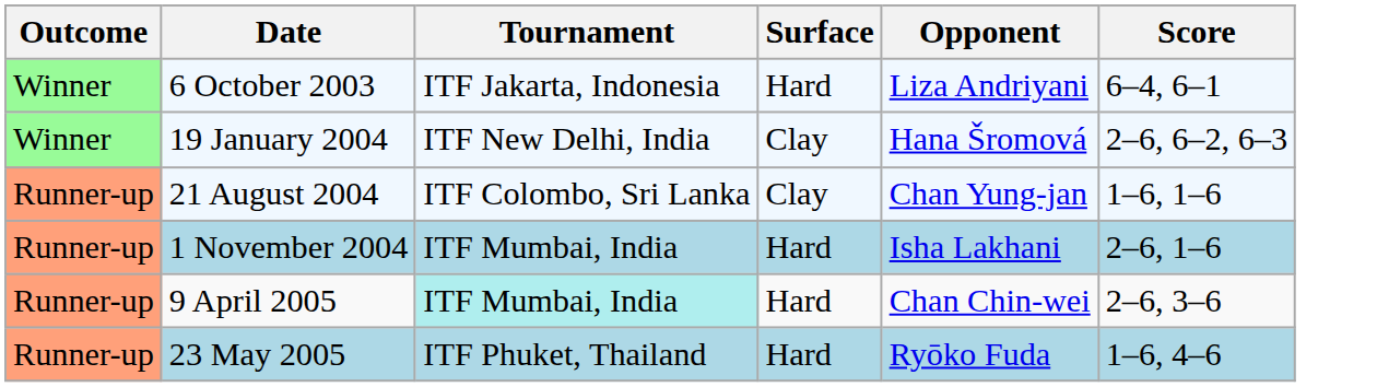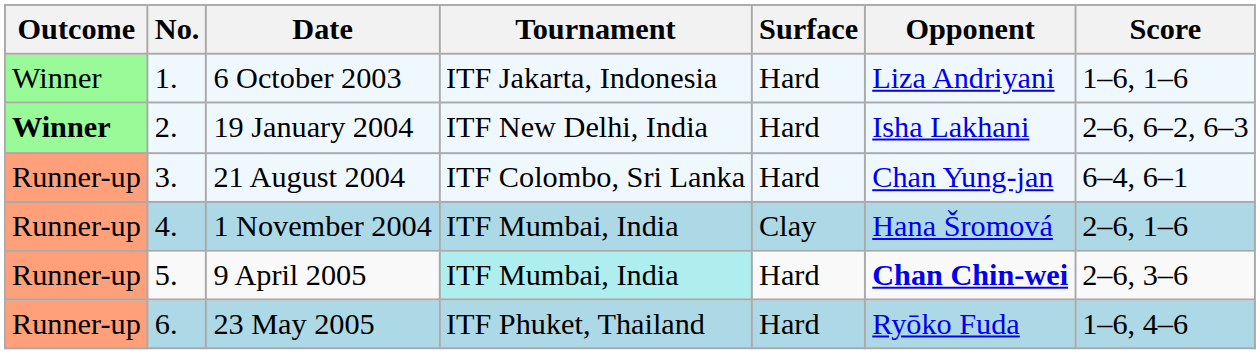+ column: No. | 1. | 2. | 3. | 4. | 5. | 6.
6 October 2003 | Score: 6–4, 6–1 -> 1–6, 1–6
19 January 2004 | Outcome: normal -> bold
19 January 2004 | Surface: Clay -> Hard
19 January 2004 | Opponent: Hana Šromová -> Isha Lakhani
21 August 2004 | Surface: Clay -> Hard
21 August 2004 | Score: 1–6, 1–6 -> 6–4, 6–1
1 November 2004 | Surface: Hard -> Clay
1 November 2004 | Opponent: Isha Lakhani -> Hana Šromová
9 April 2005 | Opponent: normal -> bold
